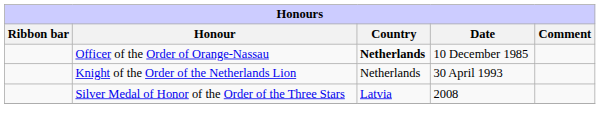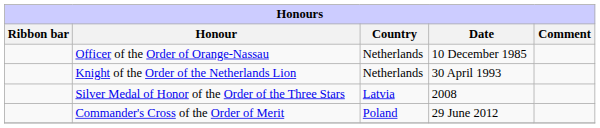Officer of the Order of Orange-Nassau | Country: bold -> normal
+ row: Commander's Cross of the Order of Merit | Poland | 29 June 2012
